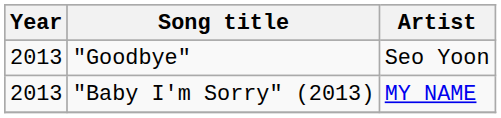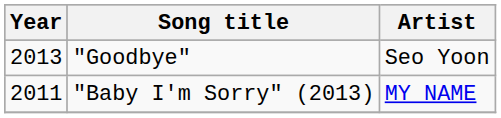"Baby I'm Sorry" (2013) | Year: 2013 -> 2011
